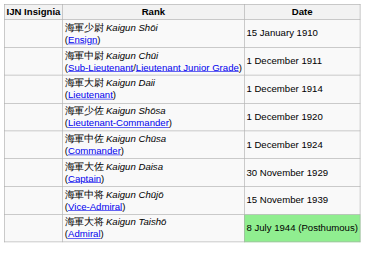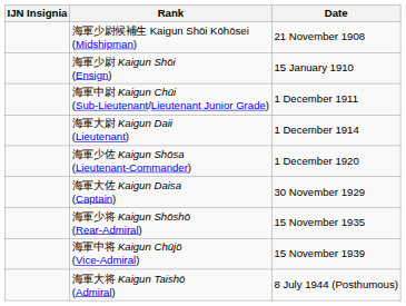+ row: 海軍少尉候補生 Kaigun Shōi Kōhōsei (Midshipman) | 21 November 1908
- row: 海軍中佐 Kaigun Chūsa (Commander) | 1 December 1924
+ row: 海軍少将 Kaigun Shōshō (Rear-Admiral) | 15 November 1935
海軍大将 Kaigun Taishō (Admiral) | Date: lightgreen background -> no background
